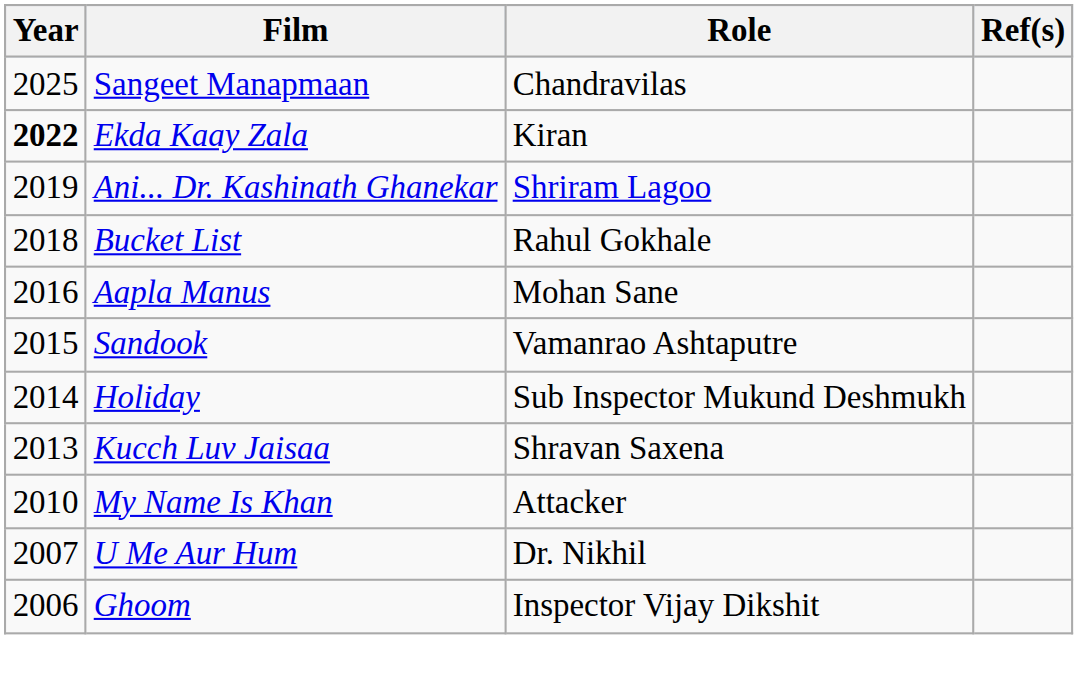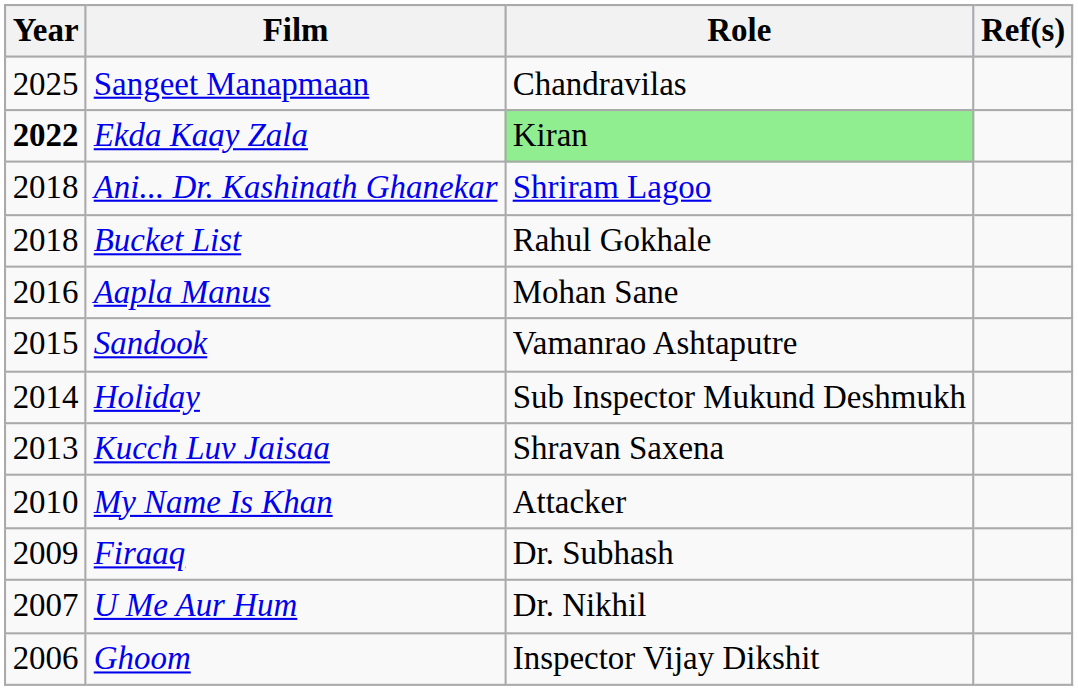Ekda Kaay Zala | Role: no background -> lightgreen background
Ani... Dr. Kashinath Ghanekar | Year: 2019 -> 2018
+ row: 2009 | Firaaq | Dr. Subhash
